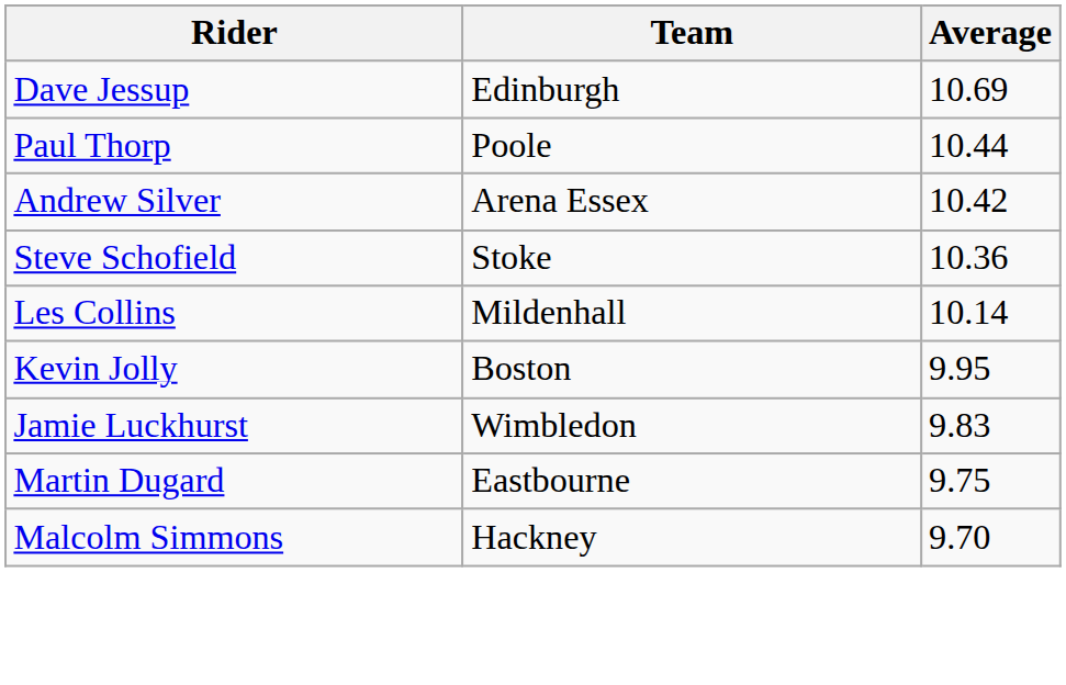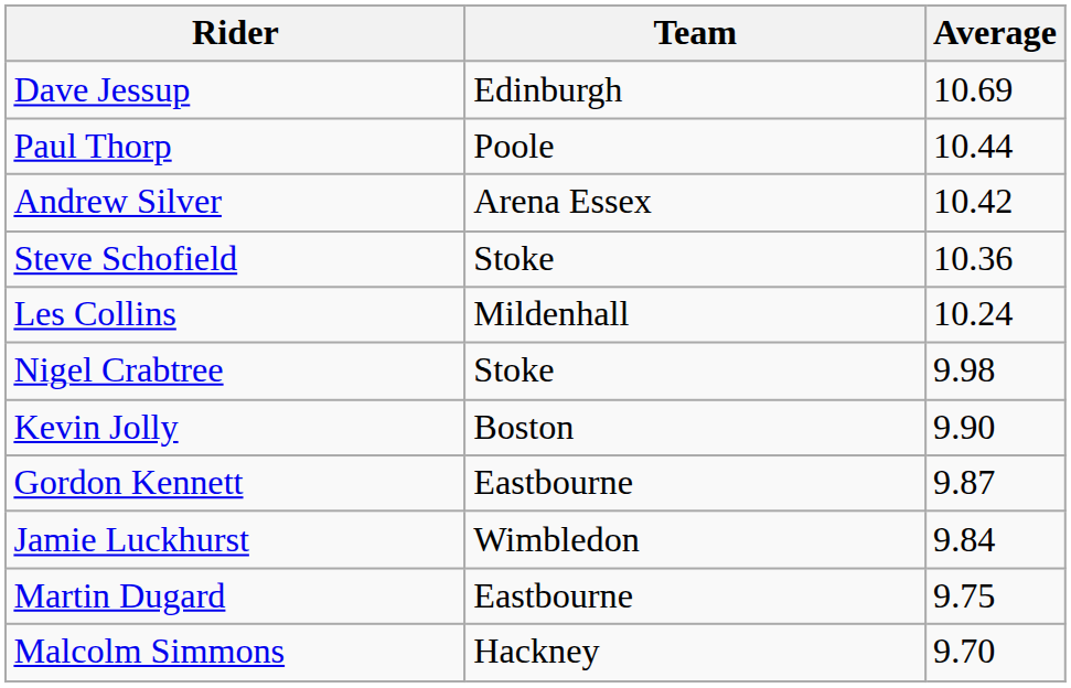Les Collins | Average: 10.14 -> 10.24
+ row: Nigel Crabtree | Stoke | 9.98
Kevin Jolly | Average: 9.95 -> 9.90
+ row: Gordon Kennett | Eastbourne | 9.87
Jamie Luckhurst | Average: 9.83 -> 9.84
